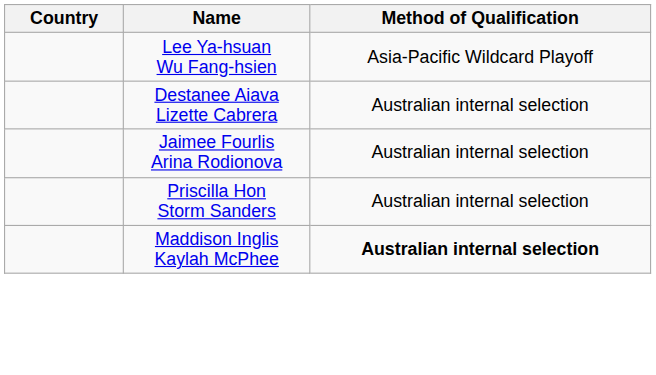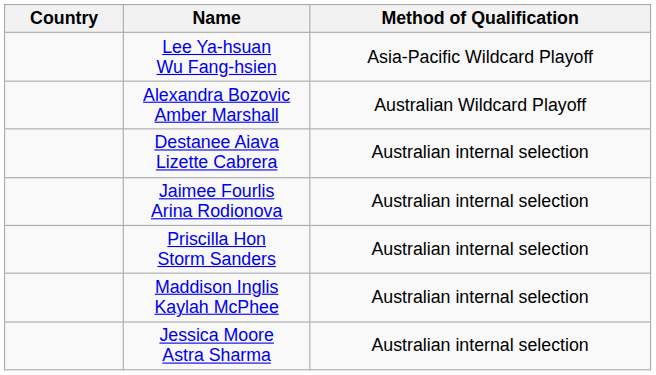+ row: Alexandra Bozovic Amber Marshall | Australian Wildcard Playoff
Maddison Inglis Kaylah McPhee | Method of Qualification: bold -> normal
+ row: Jessica Moore Astra Sharma | Australian internal selection
